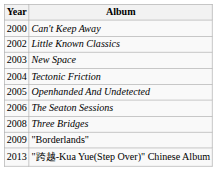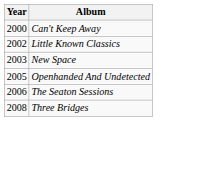- row: 2004 | Tectonic Friction
- row: 2009 | "Borderlands"
- row: 2013 | "跨越-Kua Yue(Step Over)" Chinese Album
